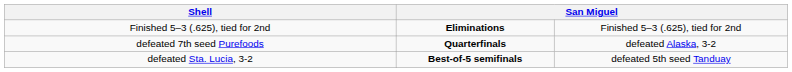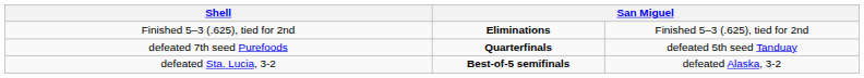defeated 7th seed Purefoods | column 4: defeated Alaska, 3-2 -> defeated 5th seed Tanduay
defeated Sta. Lucia, 3-2 | column 4: defeated 5th seed Tanduay -> defeated Alaska, 3-2
